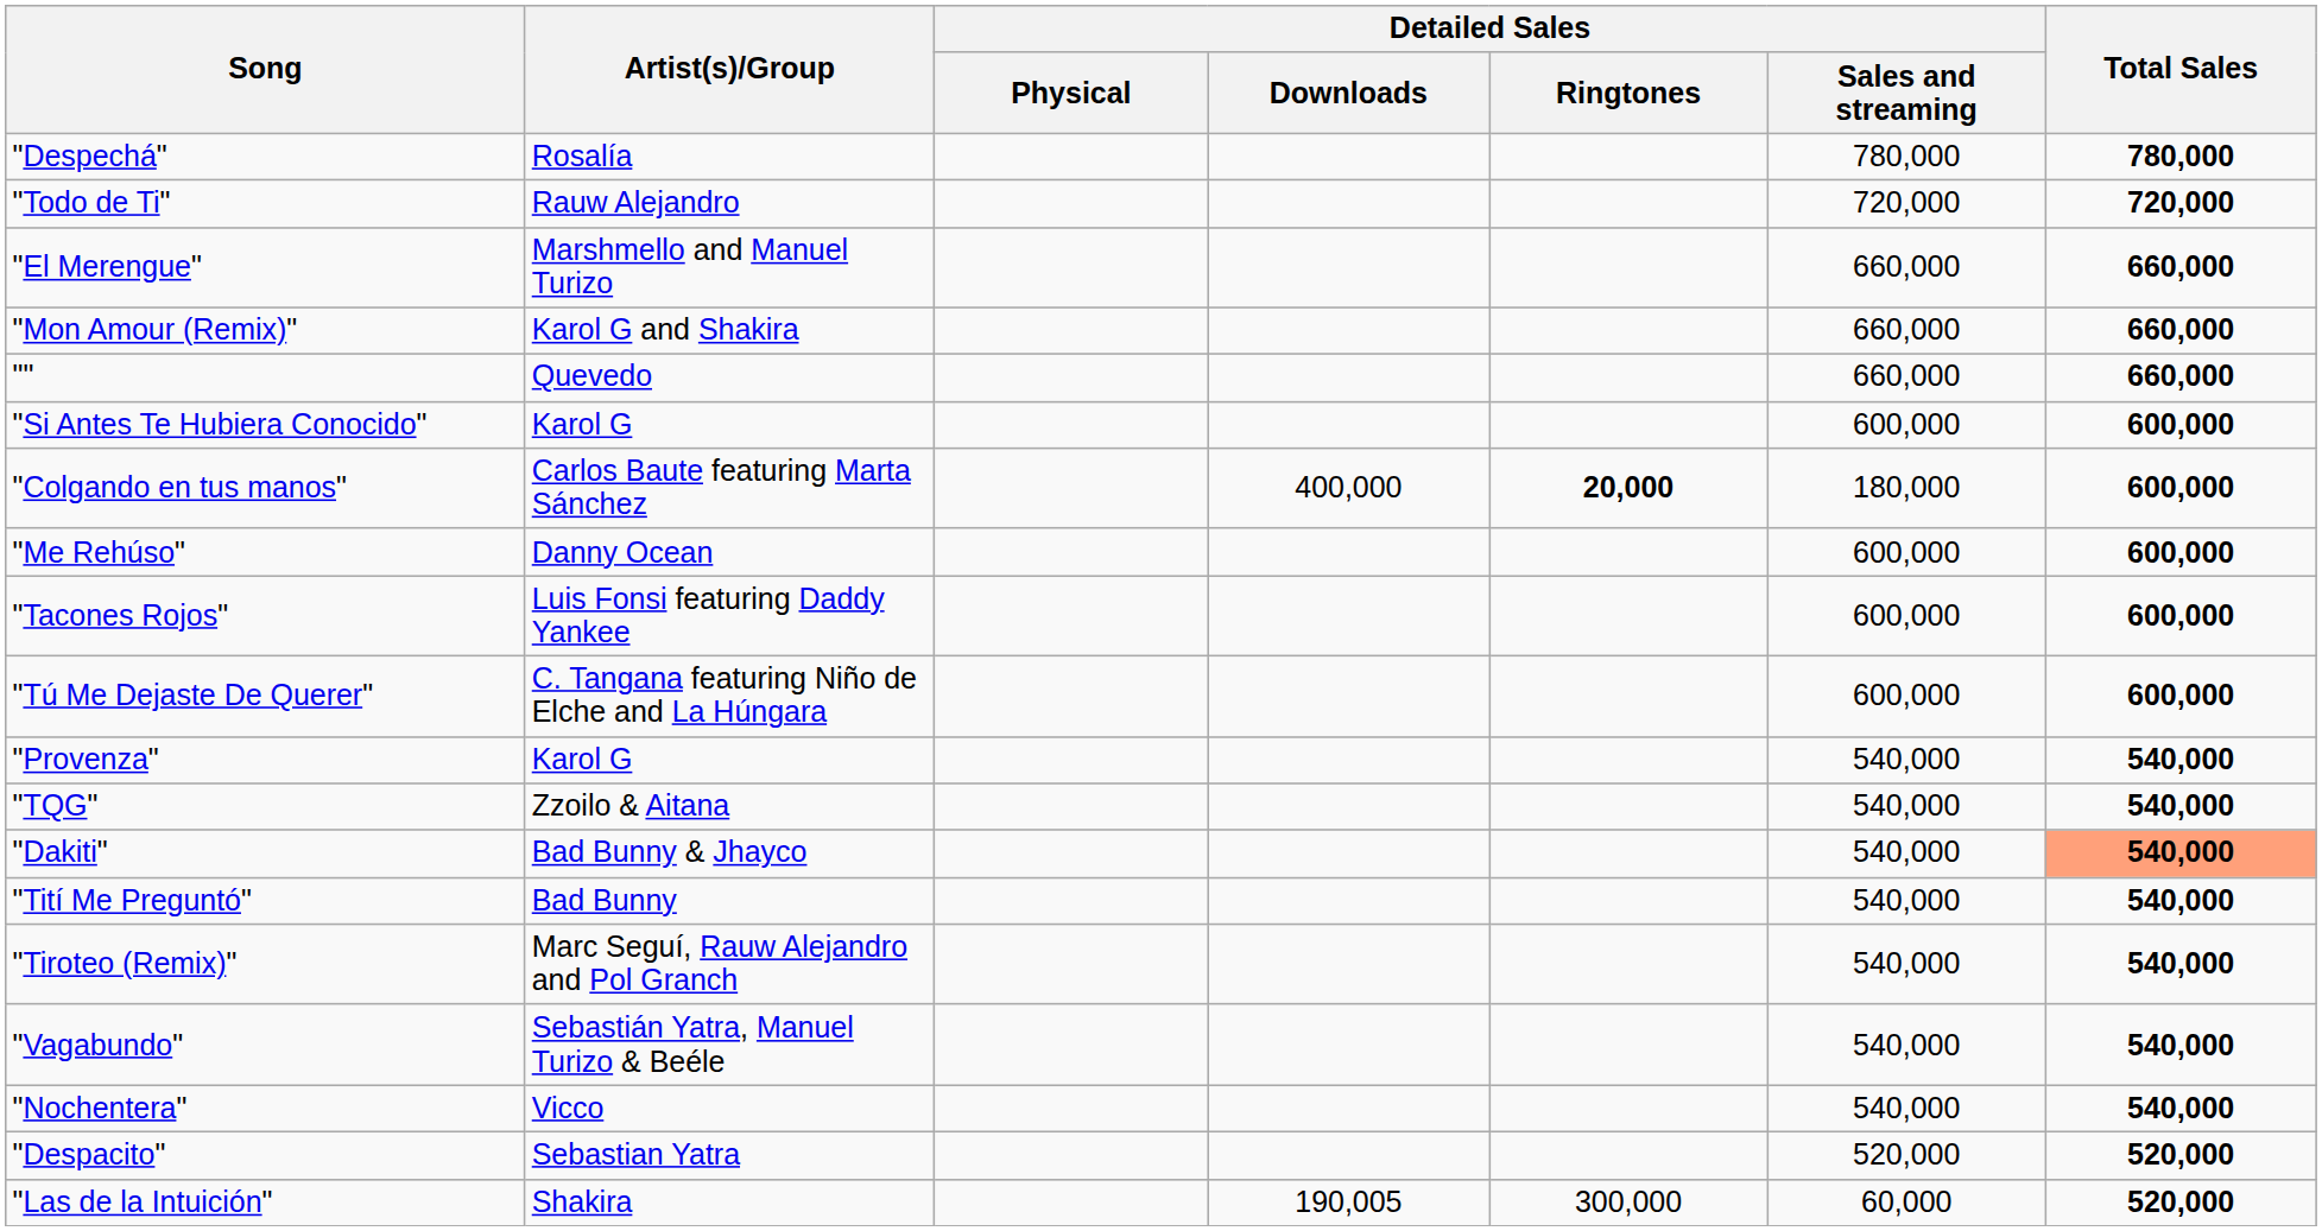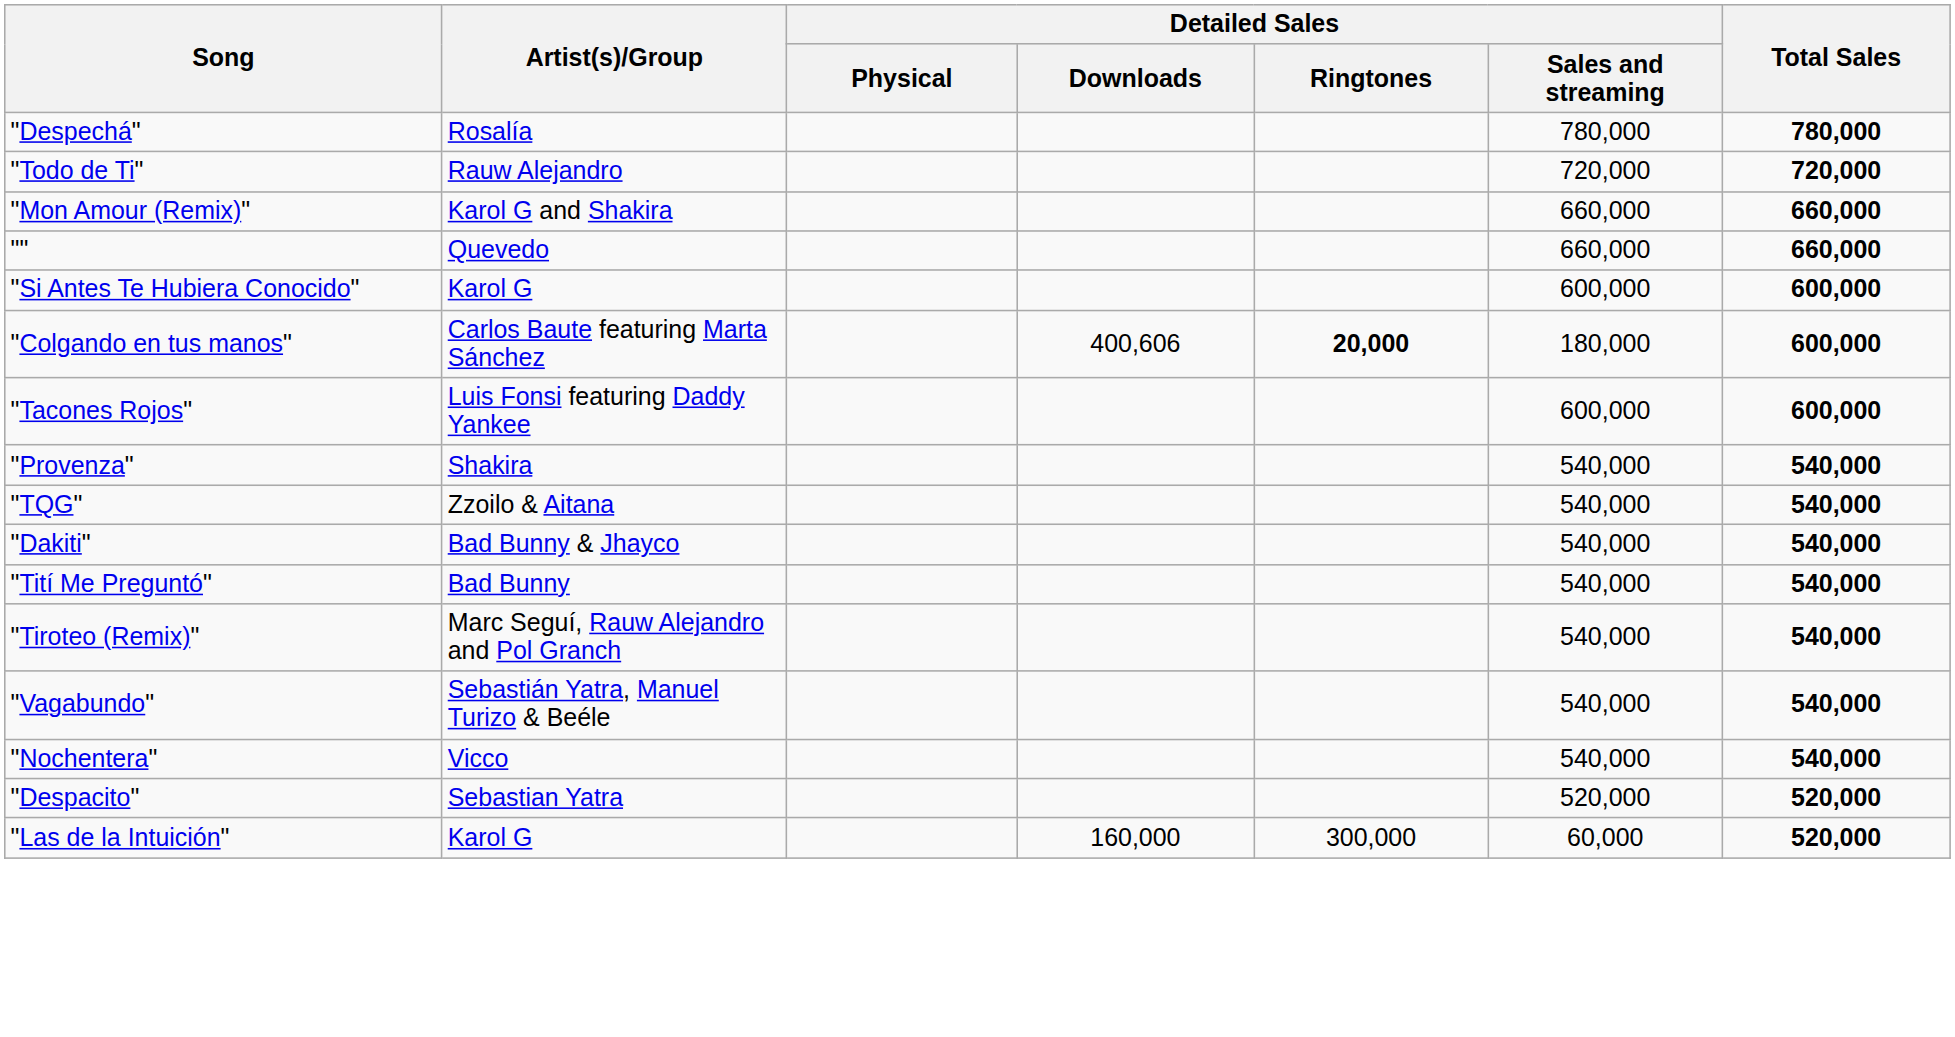- row: "El Merengue" | Marshmello and Manuel Turizo | 660,000 | 660,000
"Colgando en tus manos" | Detailed Sales / Downloads: 400,000 -> 400,606
- row: "Me Rehúso" | Danny Ocean | 600,000 | 600,000
- row: "Tú Me Dejaste De Querer" | C. Tangana featuring Niño de Elche and La Húngara | 600,000 | 600,000
"Provenza" | Artist(s)/Group: Karol G -> Shakira
"Dakiti" | Total Sales: lightsalmon background -> no background
"Las de la Intuición" | Artist(s)/Group: Shakira -> Karol G
"Las de la Intuición" | Detailed Sales / Downloads: 190,005 -> 160,000
